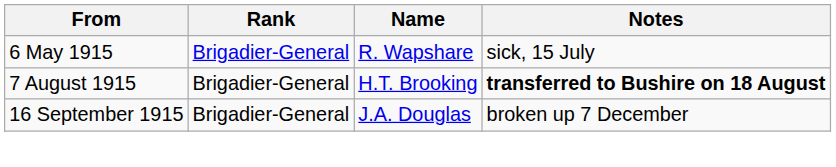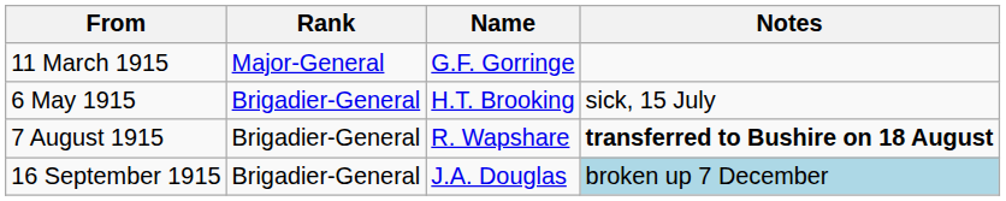+ row: 11 March 1915 | Major-General | G.F. Gorringe
6 May 1915 | Name: R. Wapshare -> H.T. Brooking
7 August 1915 | Name: H.T. Brooking -> R. Wapshare
16 September 1915 | Notes: no background -> lightblue background
